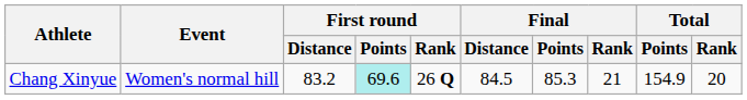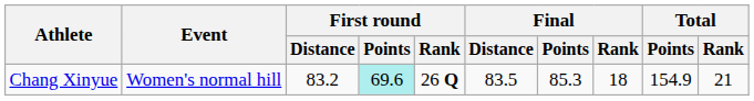Chang Xinyue | Final / Distance: 84.5 -> 83.5
Chang Xinyue | Final / Rank: 21 -> 18
Chang Xinyue | Total / Rank: 20 -> 21
